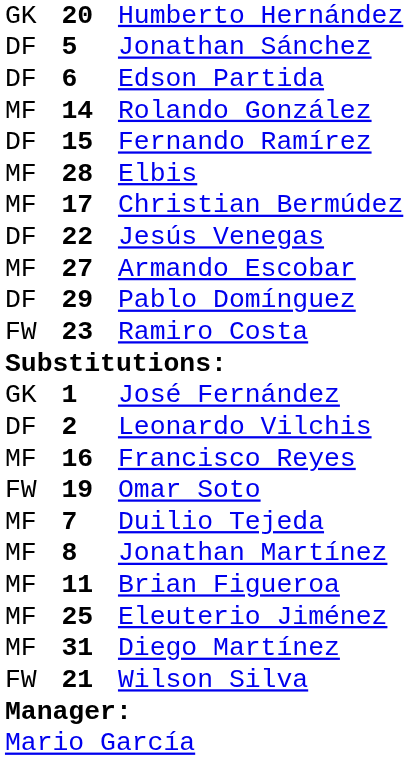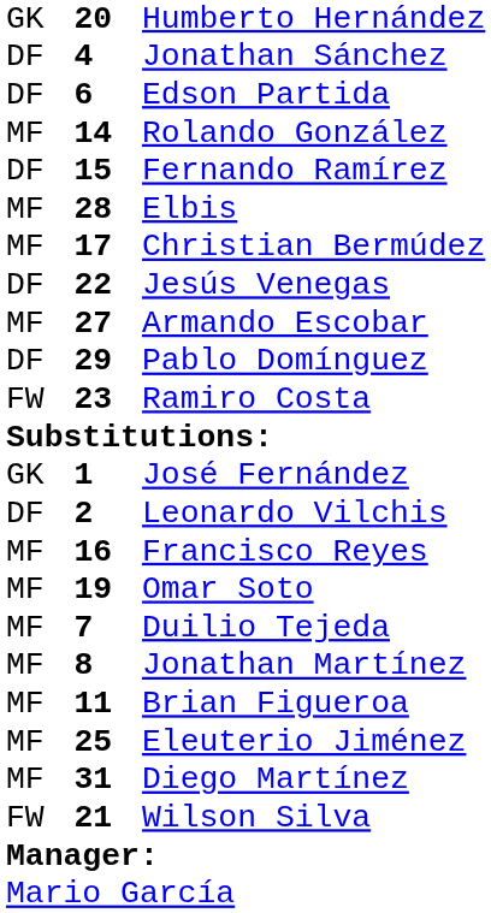Jonathan Sánchez | column 2: 5 -> 4
Omar Soto | column 1: FW -> MF
